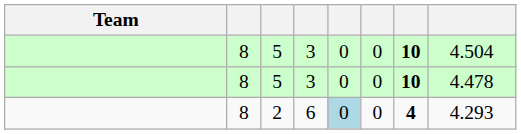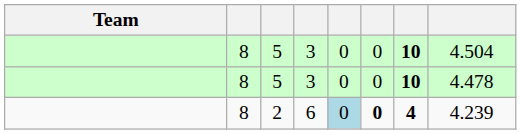2 | column 6: normal -> bold
2 | column 8: 4.293 -> 4.239
